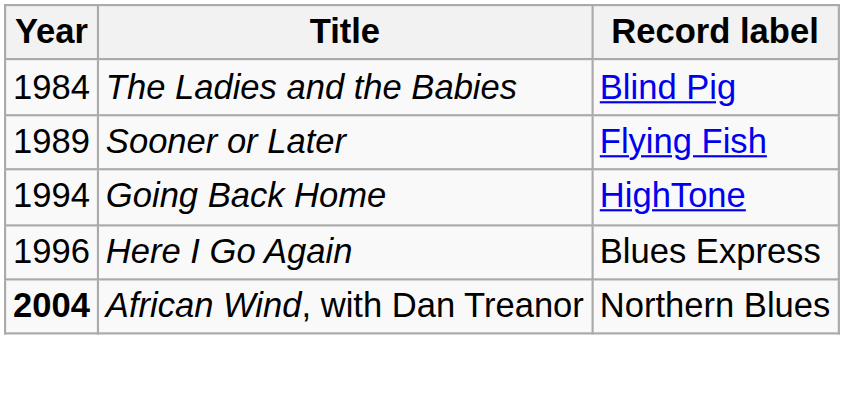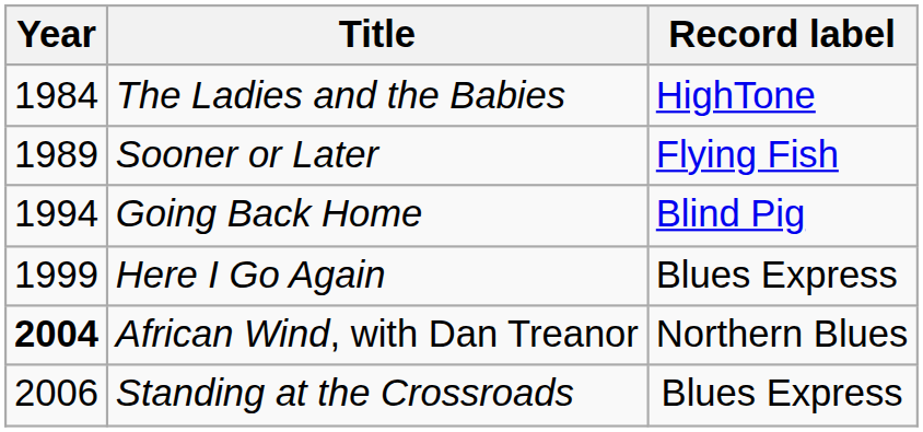The Ladies and the Babies | Record label: Blind Pig -> HighTone
Going Back Home | Record label: HighTone -> Blind Pig
Here I Go Again | Year: 1996 -> 1999
+ row: 2006 | Standing at the Crossroads | Blues Express
